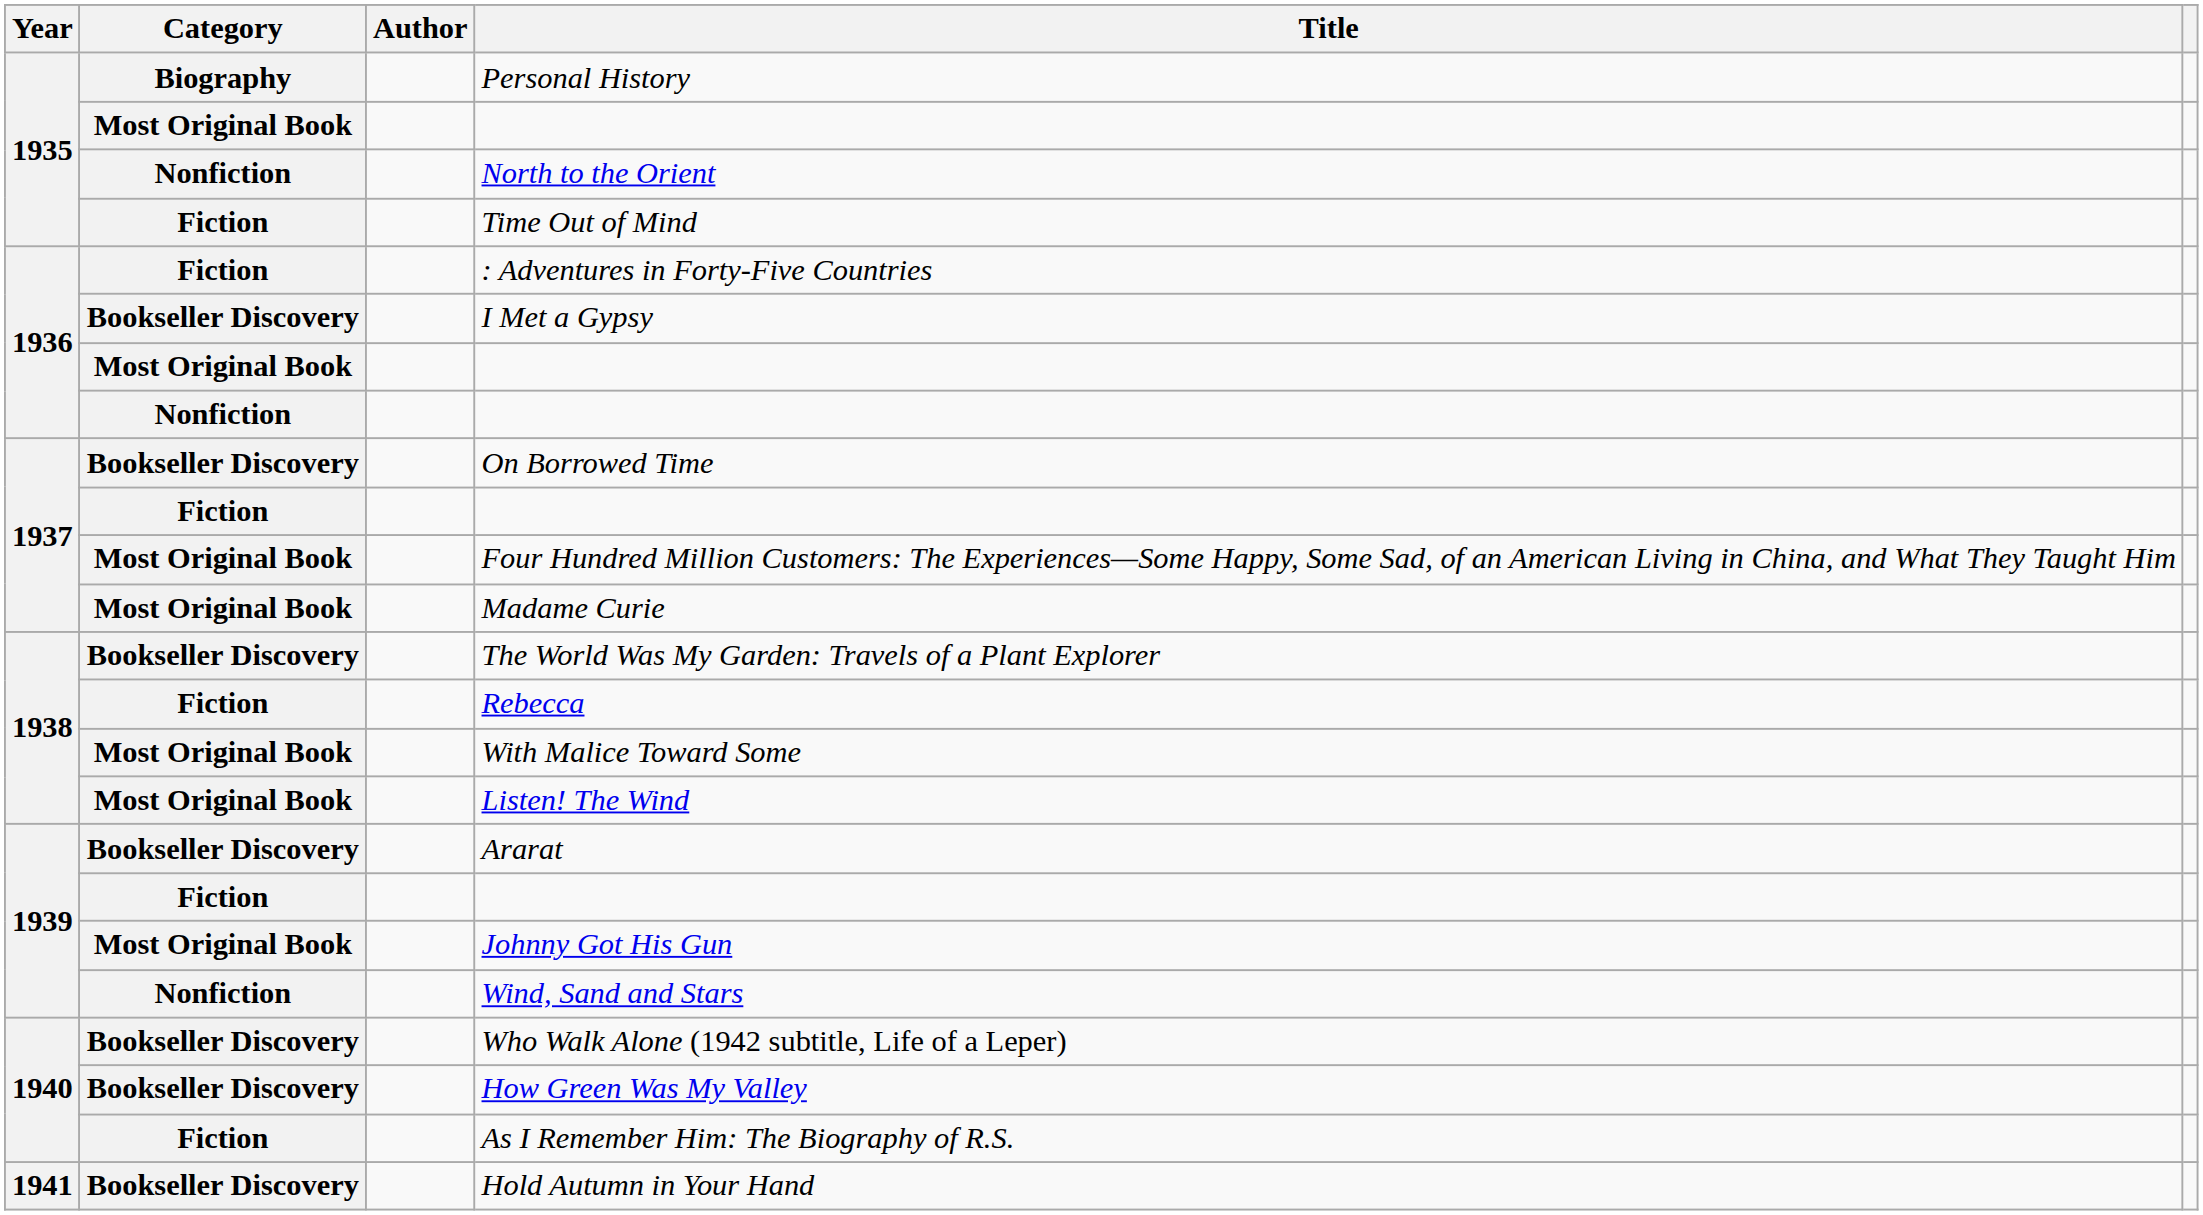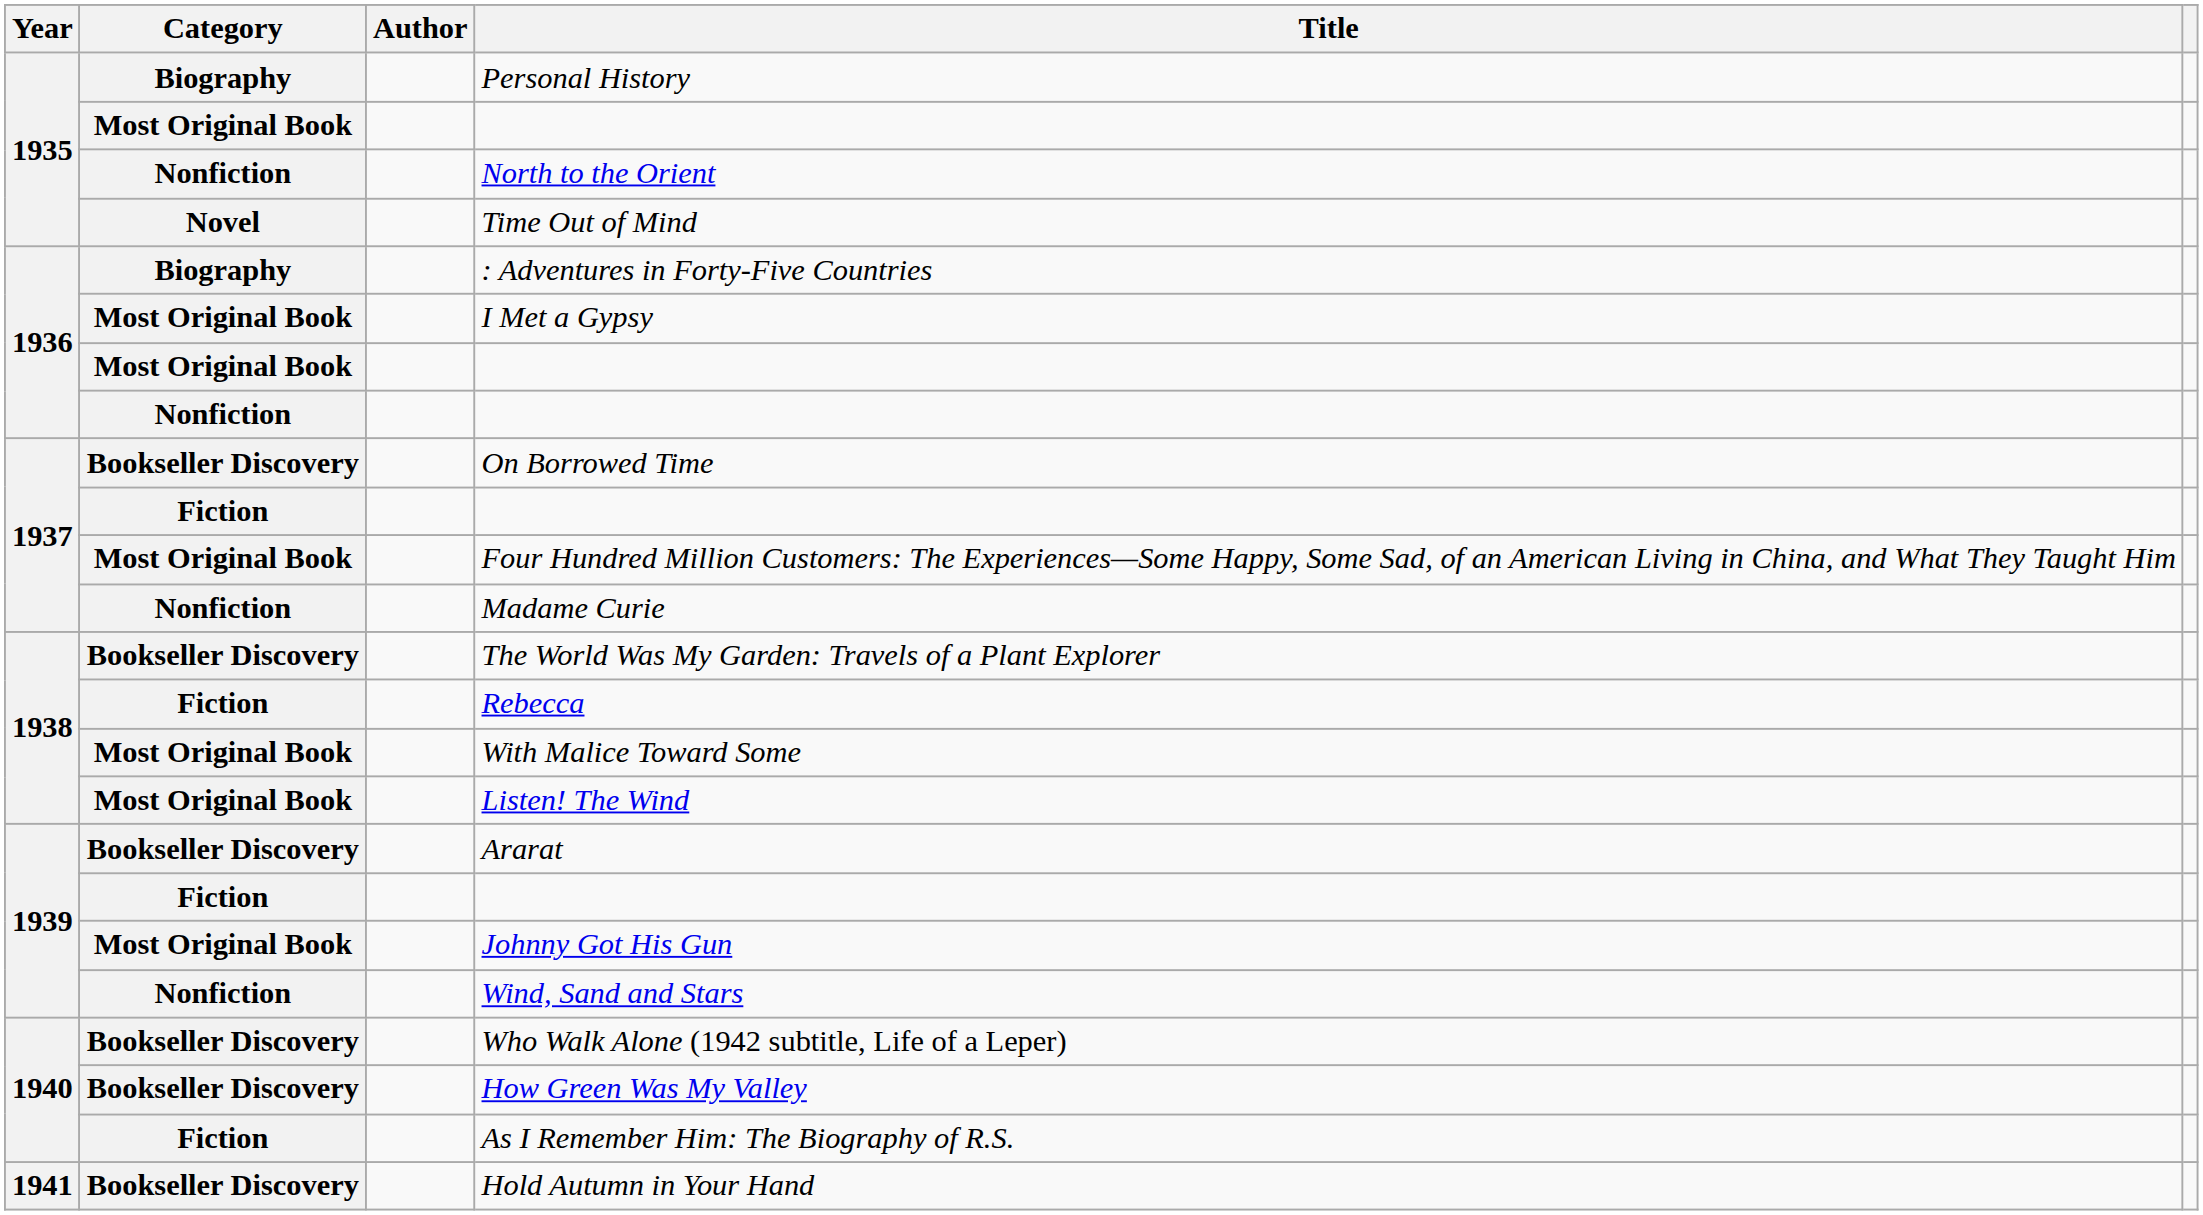Time Out of Mind | Category: Fiction -> Novel
: Adventures in Forty-Five Countries | Category: Fiction -> Biography
I Met a Gypsy | Category: Bookseller Discovery -> Most Original Book
Madame Curie | Category: Most Original Book -> Nonfiction
